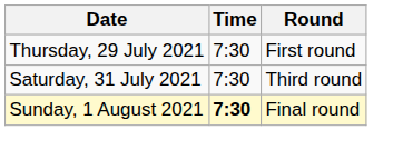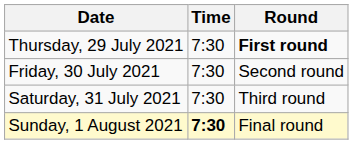Thursday, 29 July 2021 | Round: normal -> bold
+ row: Friday, 30 July 2021 | 7:30 | Second round
